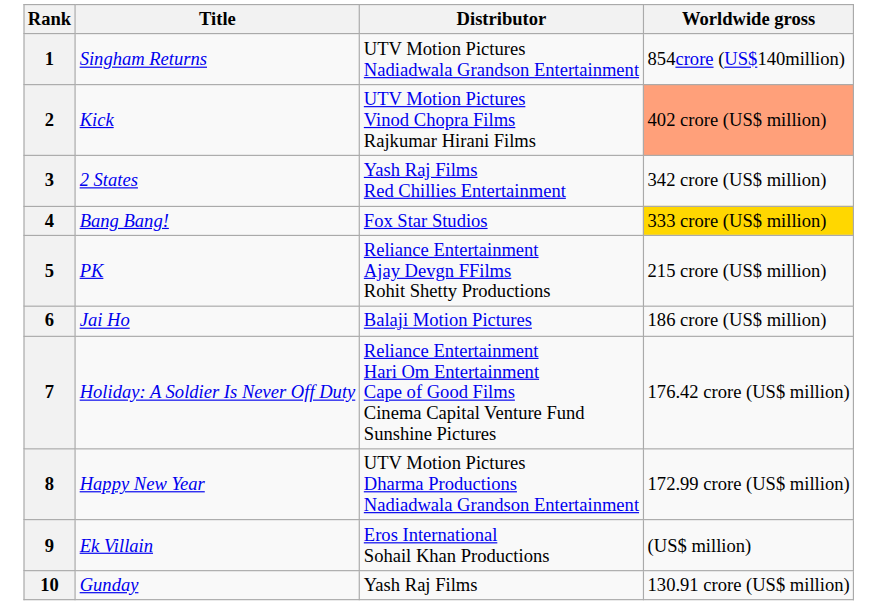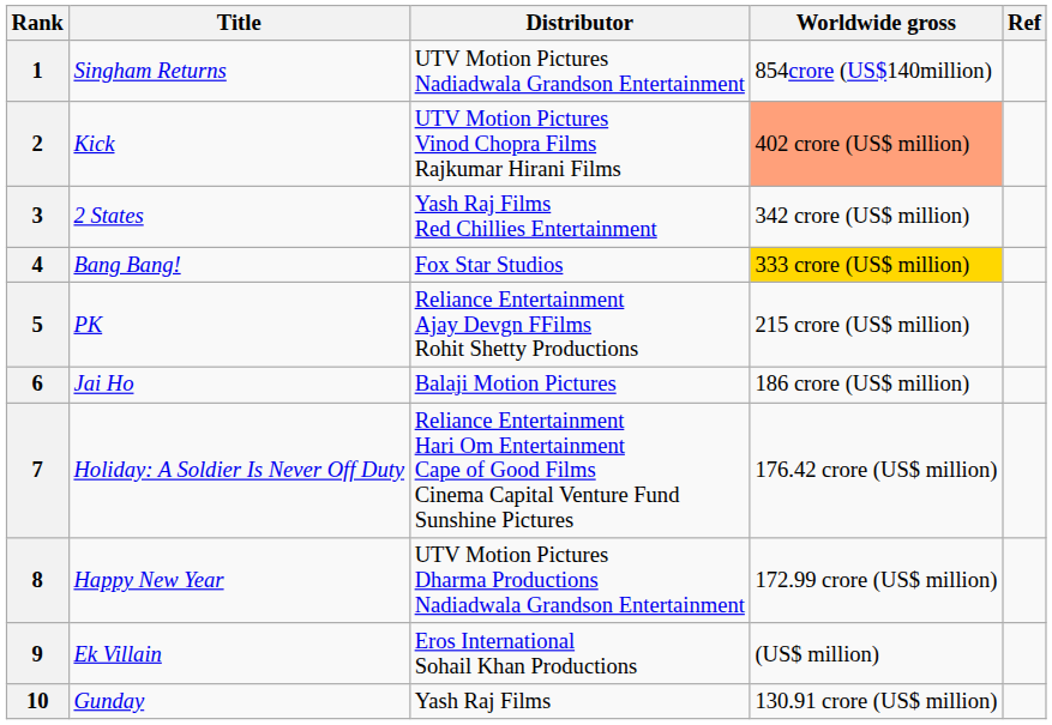+ column: Ref
